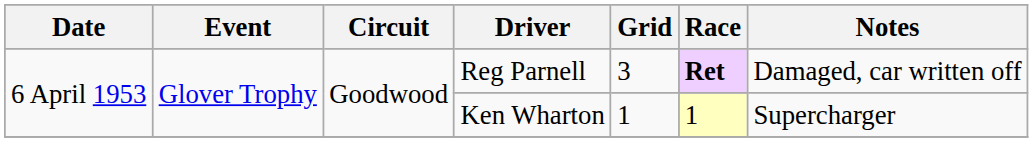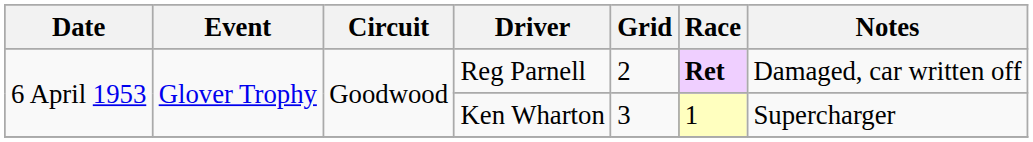Reg Parnell | Grid: 3 -> 2
Ken Wharton | Grid: 1 -> 3
